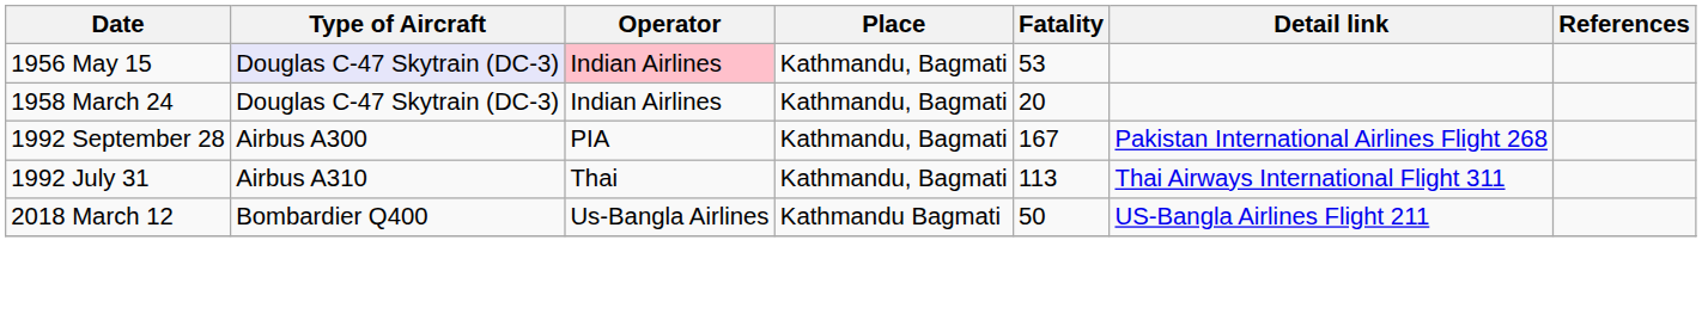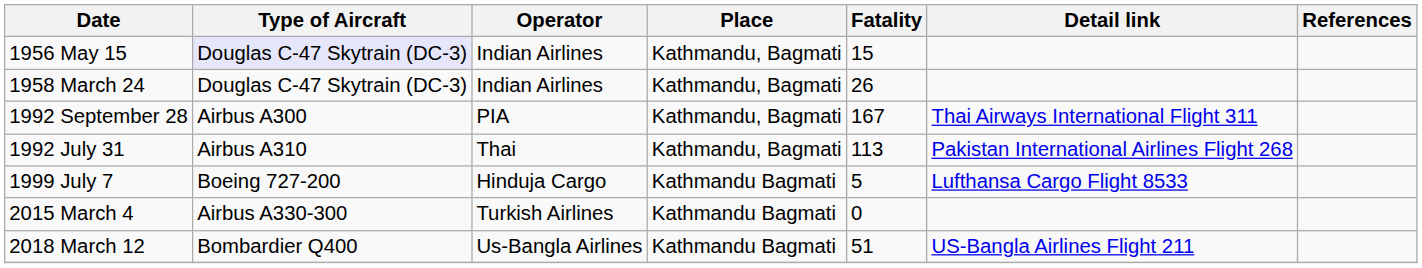1956 May 15 | Operator: pink background -> no background
1956 May 15 | Fatality: 53 -> 15
1958 March 24 | Fatality: 20 -> 26
1992 September 28 | Detail link: Pakistan International Airlines Flight 268 -> Thai Airways International Flight 311
1992 July 31 | Detail link: Thai Airways International Flight 311 -> Pakistan International Airlines Flight 268
+ row: 1999 July 7 | Boeing 727-200 | Hinduja Cargo | Kathmandu Bagmati | 5 | Lufthansa Cargo Flight 8533
+ row: 2015 March 4 | Airbus A330-300 | Turkish Airlines | Kathmandu Bagmati | 0
2018 March 12 | Fatality: 50 -> 51
